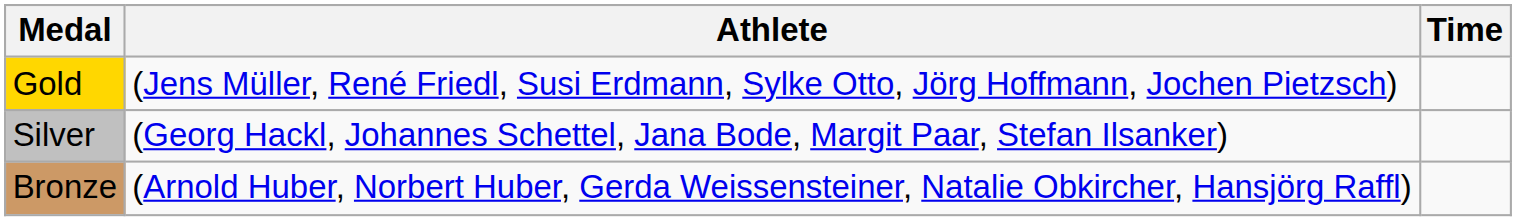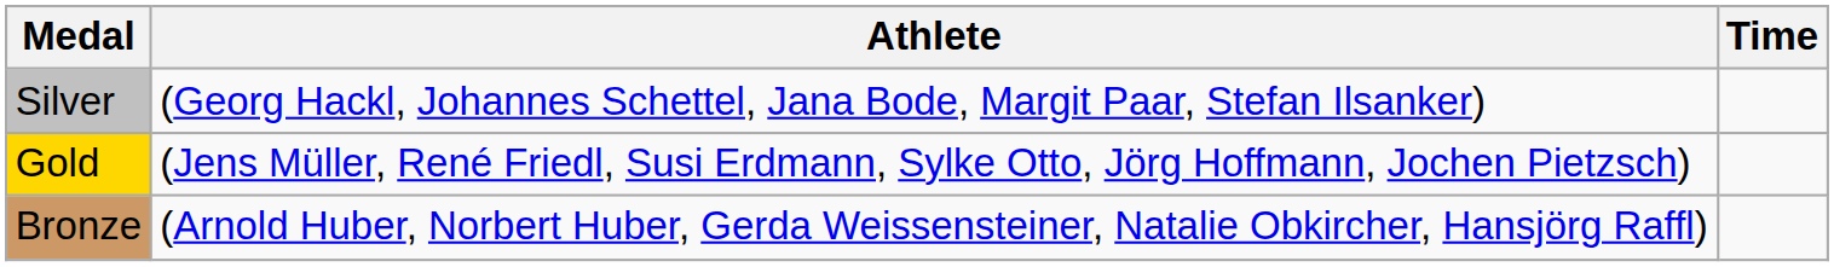rows swapped: Gold <-> Silver
